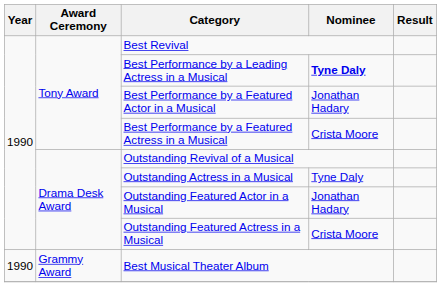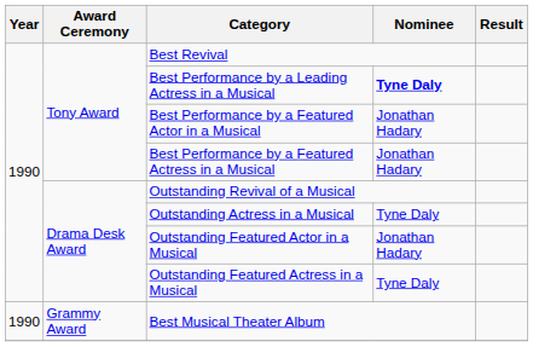Best Performance by a Featured Actress in a Musical | Nominee: Crista Moore -> Jonathan Hadary
Outstanding Featured Actress in a Musical | Nominee: Crista Moore -> Tyne Daly
